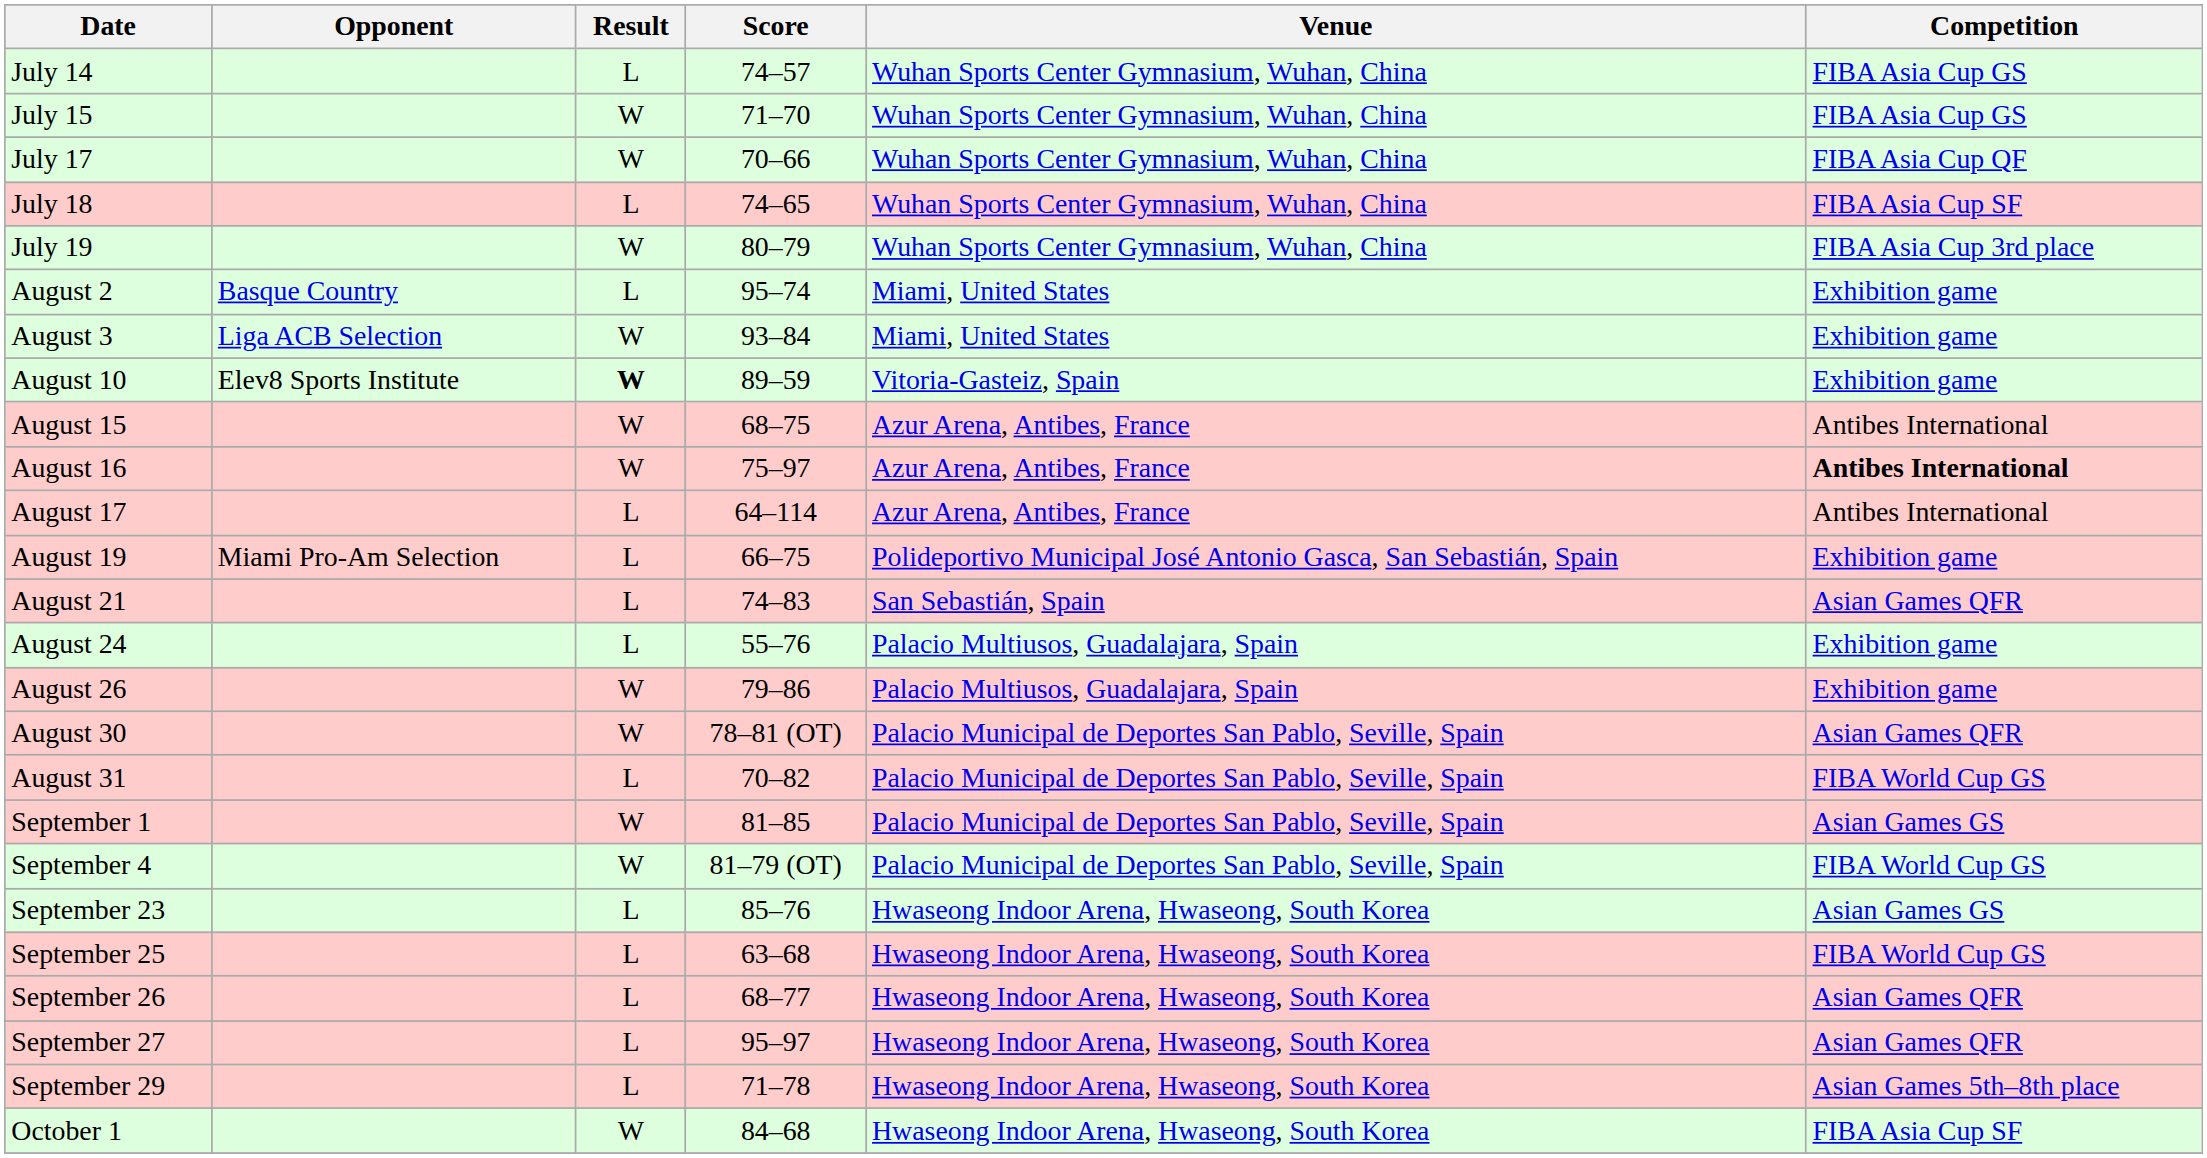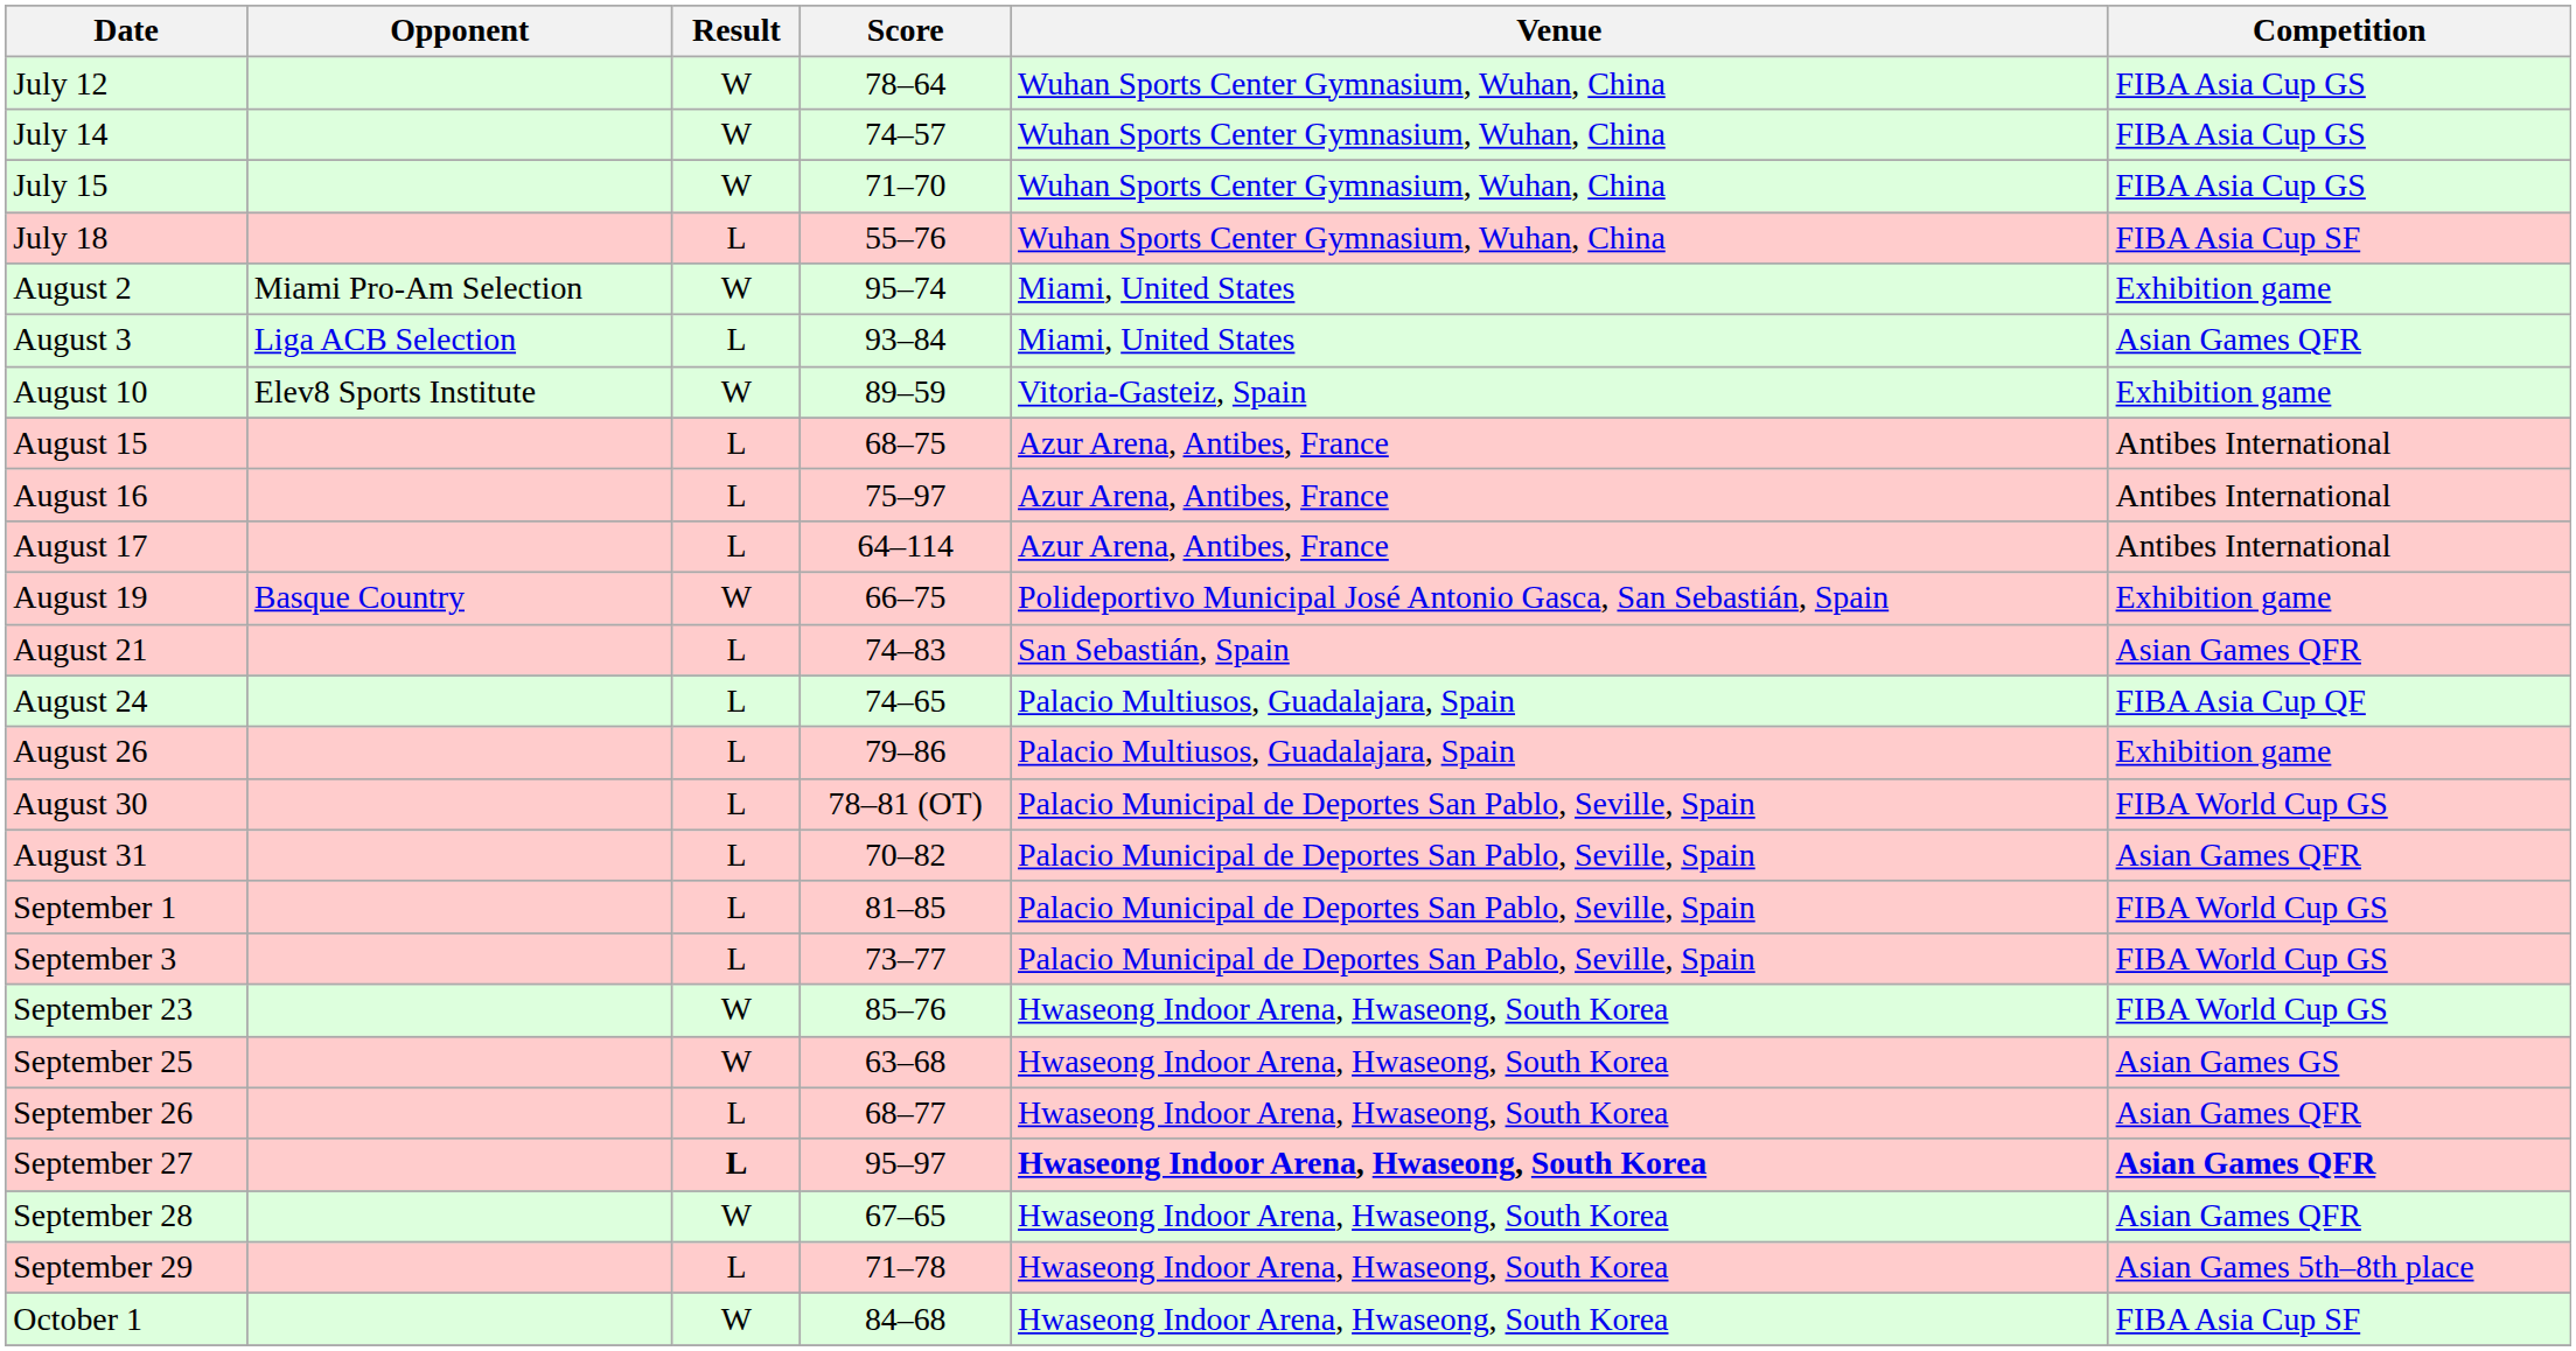+ row: July 12 | W | 78–64 | Wuhan Sports Center Gymnasium, Wuhan, China | FIBA Asia Cup GS
July 14 | Result: L -> W
- row: July 17 | W | 70–66 | Wuhan Sports Center Gymnasium, Wuhan, China | FIBA Asia Cup QF
July 18 | Score: 74–65 -> 55–76
- row: July 19 | W | 80–79 | Wuhan Sports Center Gymnasium, Wuhan, China | FIBA Asia Cup 3rd place
August 2 | Opponent: Basque Country -> Miami Pro-Am Selection
August 2 | Result: L -> W
August 3 | Result: W -> L
August 3 | Competition: Exhibition game -> Asian Games QFR
August 10 | Result: bold -> normal
August 15 | Result: W -> L
August 16 | Result: W -> L
August 16 | Competition: bold -> normal
August 19 | Opponent: Miami Pro-Am Selection -> Basque Country
August 19 | Result: L -> W
August 24 | Score: 55–76 -> 74–65
August 24 | Competition: Exhibition game -> FIBA Asia Cup QF
August 26 | Result: W -> L
August 30 | Result: W -> L
August 30 | Competition: Asian Games QFR -> FIBA World Cup GS
August 31 | Competition: FIBA World Cup GS -> Asian Games QFR
September 1 | Result: W -> L
September 1 | Competition: Asian Games GS -> FIBA World Cup GS
+ row: September 3 | L | 73–77 | Palacio Municipal de Deportes San Pablo, Seville, Spain | FIBA World Cup GS
- row: September 4 | W | 81–79 (OT) | Palacio Municipal de Deportes San Pablo, Seville, Spain | FIBA World Cup GS
September 23 | Result: L -> W
September 23 | Competition: Asian Games GS -> FIBA World Cup GS
September 25 | Result: L -> W
September 25 | Competition: FIBA World Cup GS -> Asian Games GS
September 27 | Result: normal -> bold
September 27 | Venue: normal -> bold
September 27 | Competition: normal -> bold
+ row: September 28 | W | 67–65 | Hwaseong Indoor Arena, Hwaseong, South Korea | Asian Games QFR
